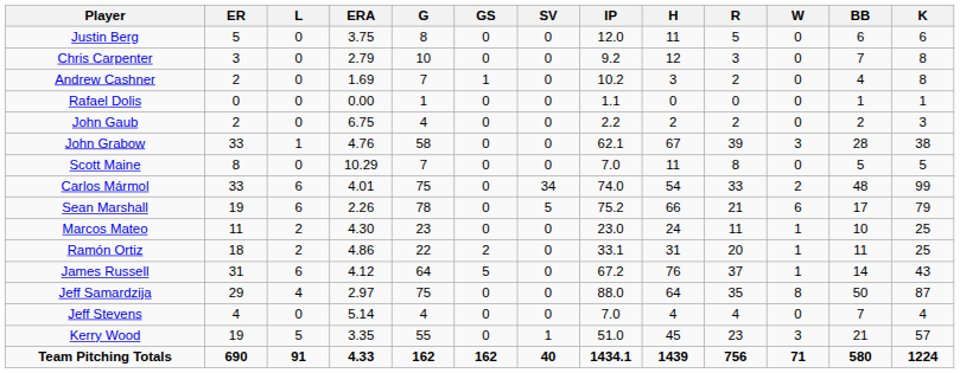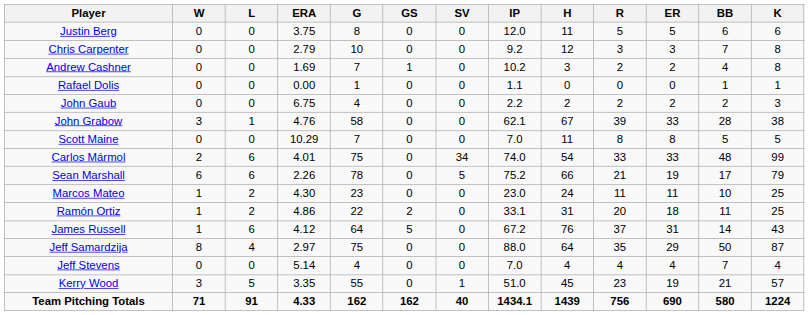columns swapped: W <-> ER
